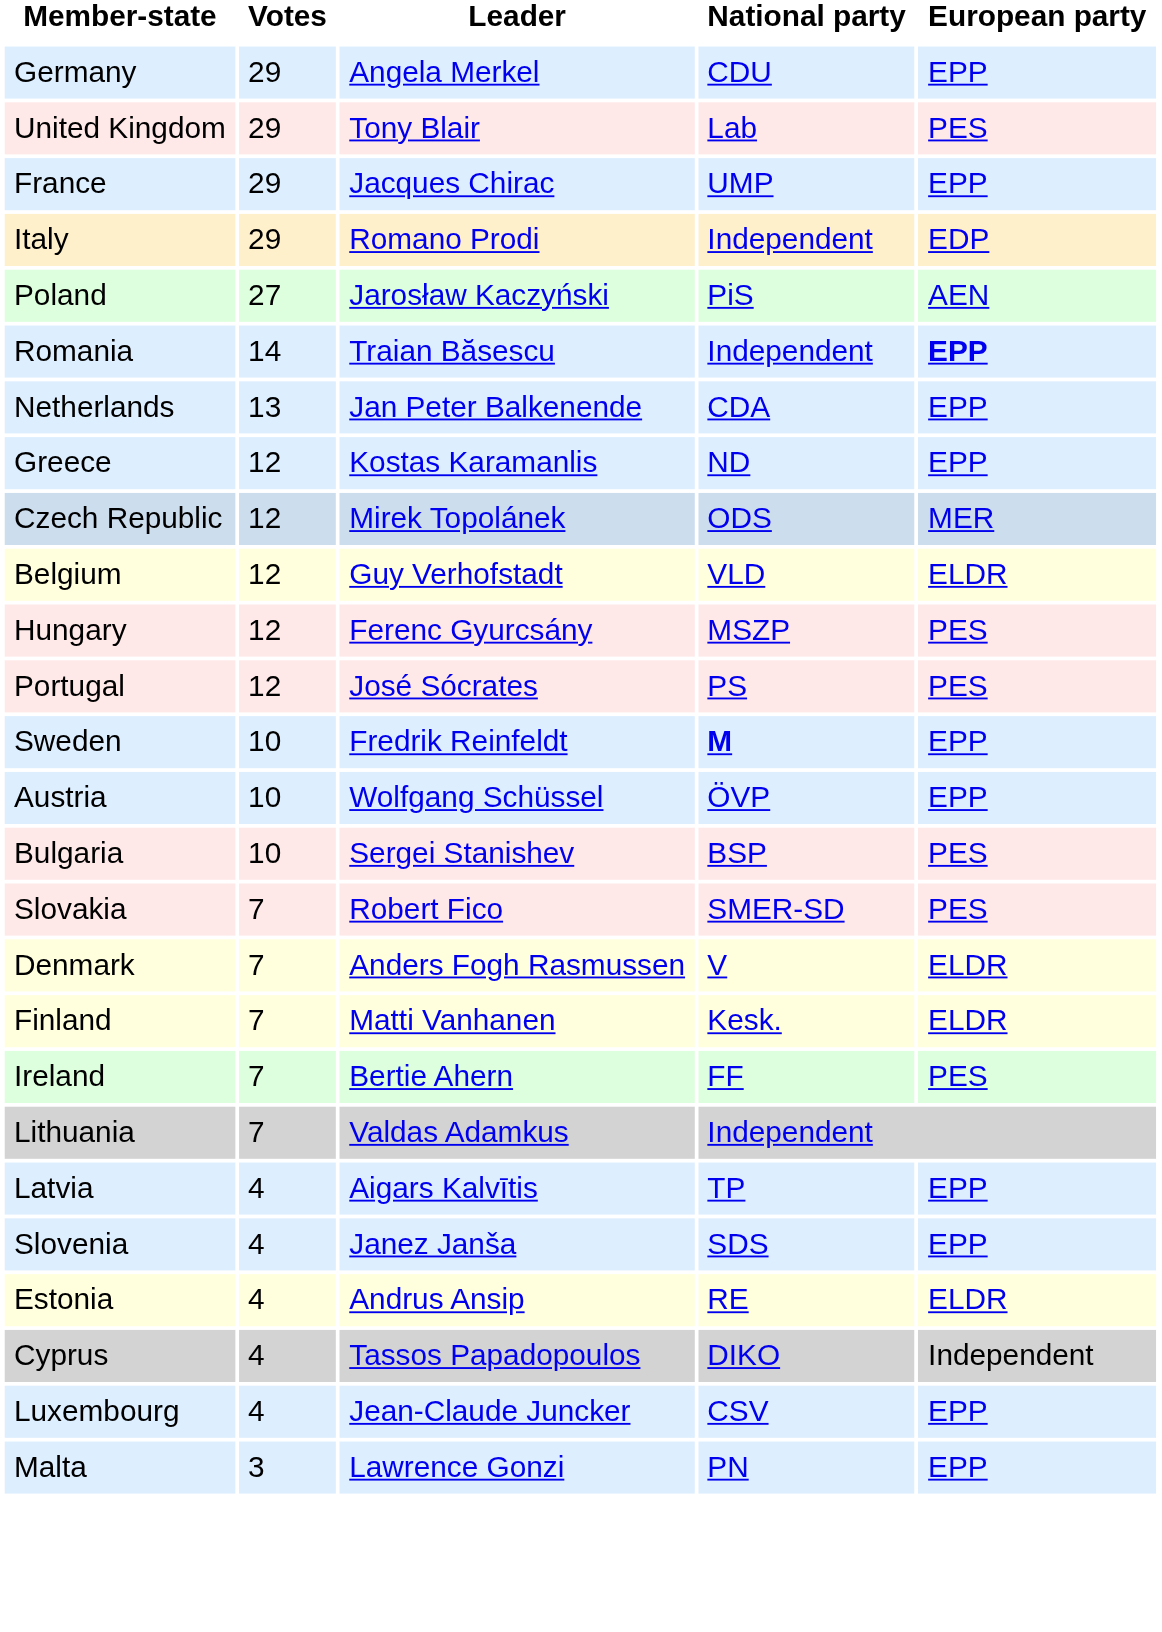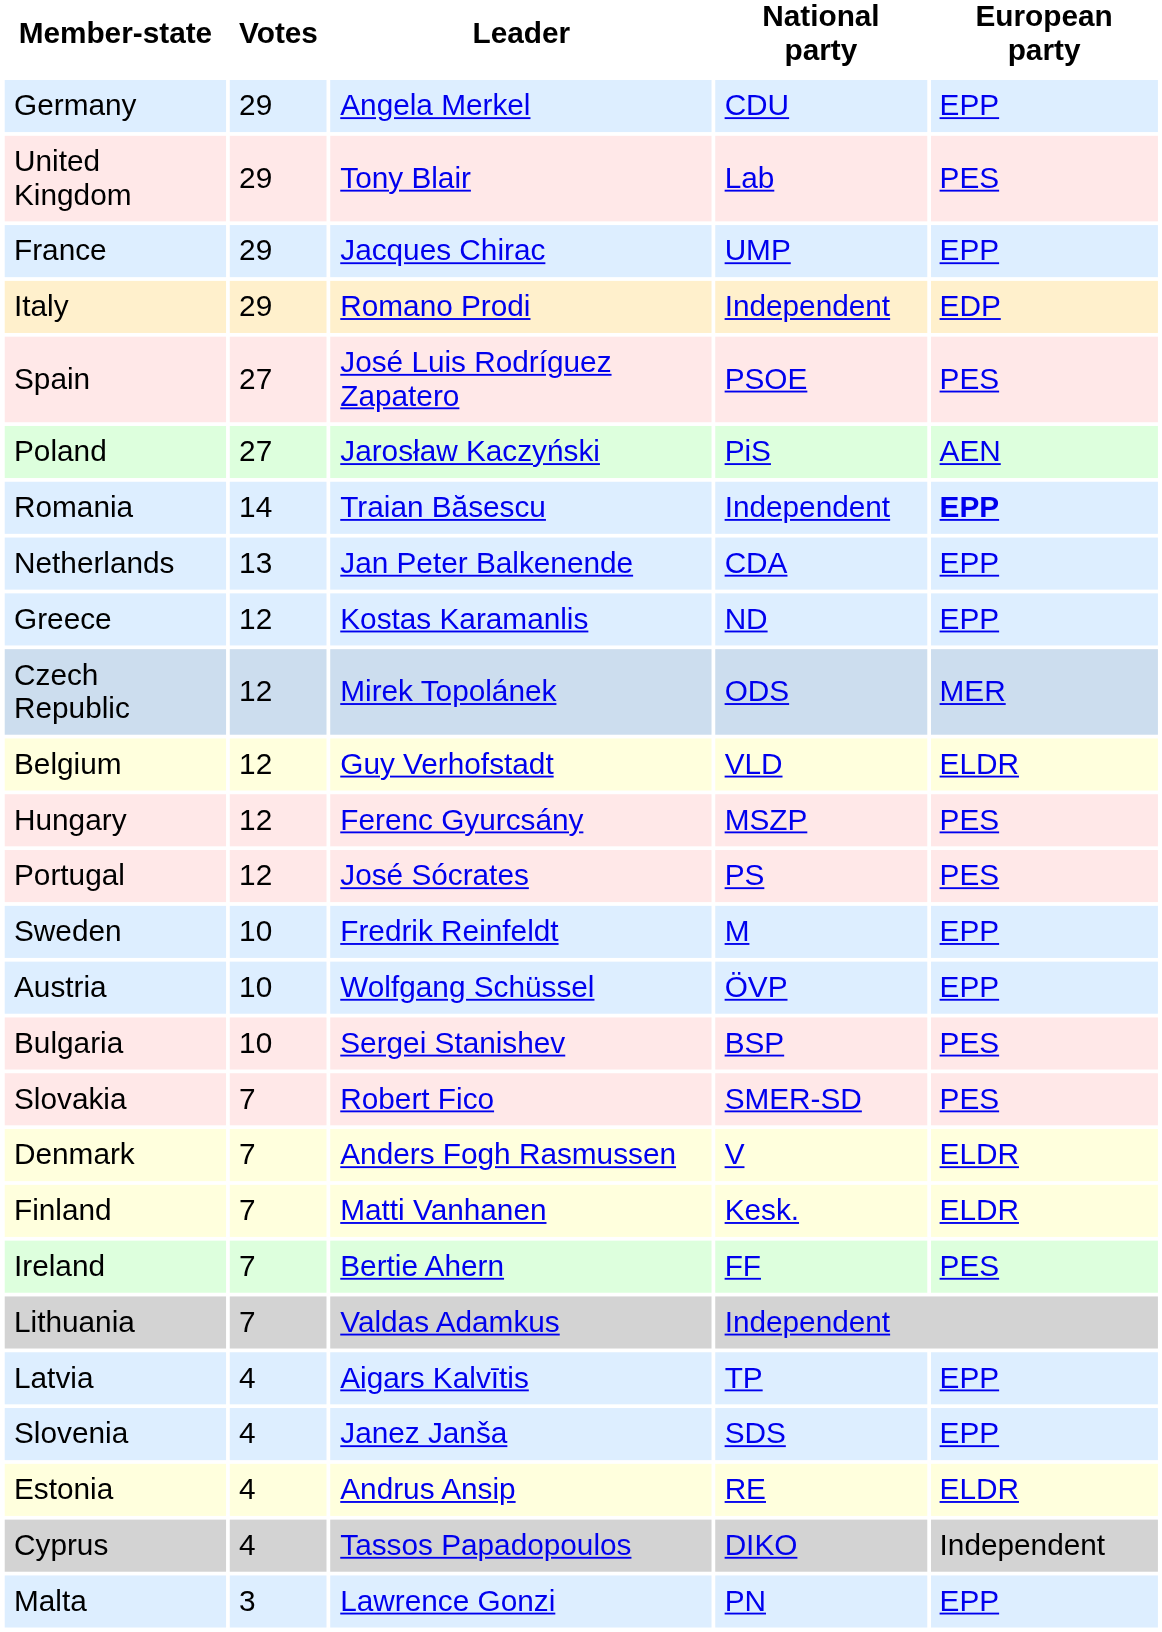+ row: Spain | 27 | José Luis Rodríguez Zapatero | PSOE | PES
Sweden | National party: bold -> normal
- row: Luxembourg | 4 | Jean-Claude Juncker | CSV | EPP
